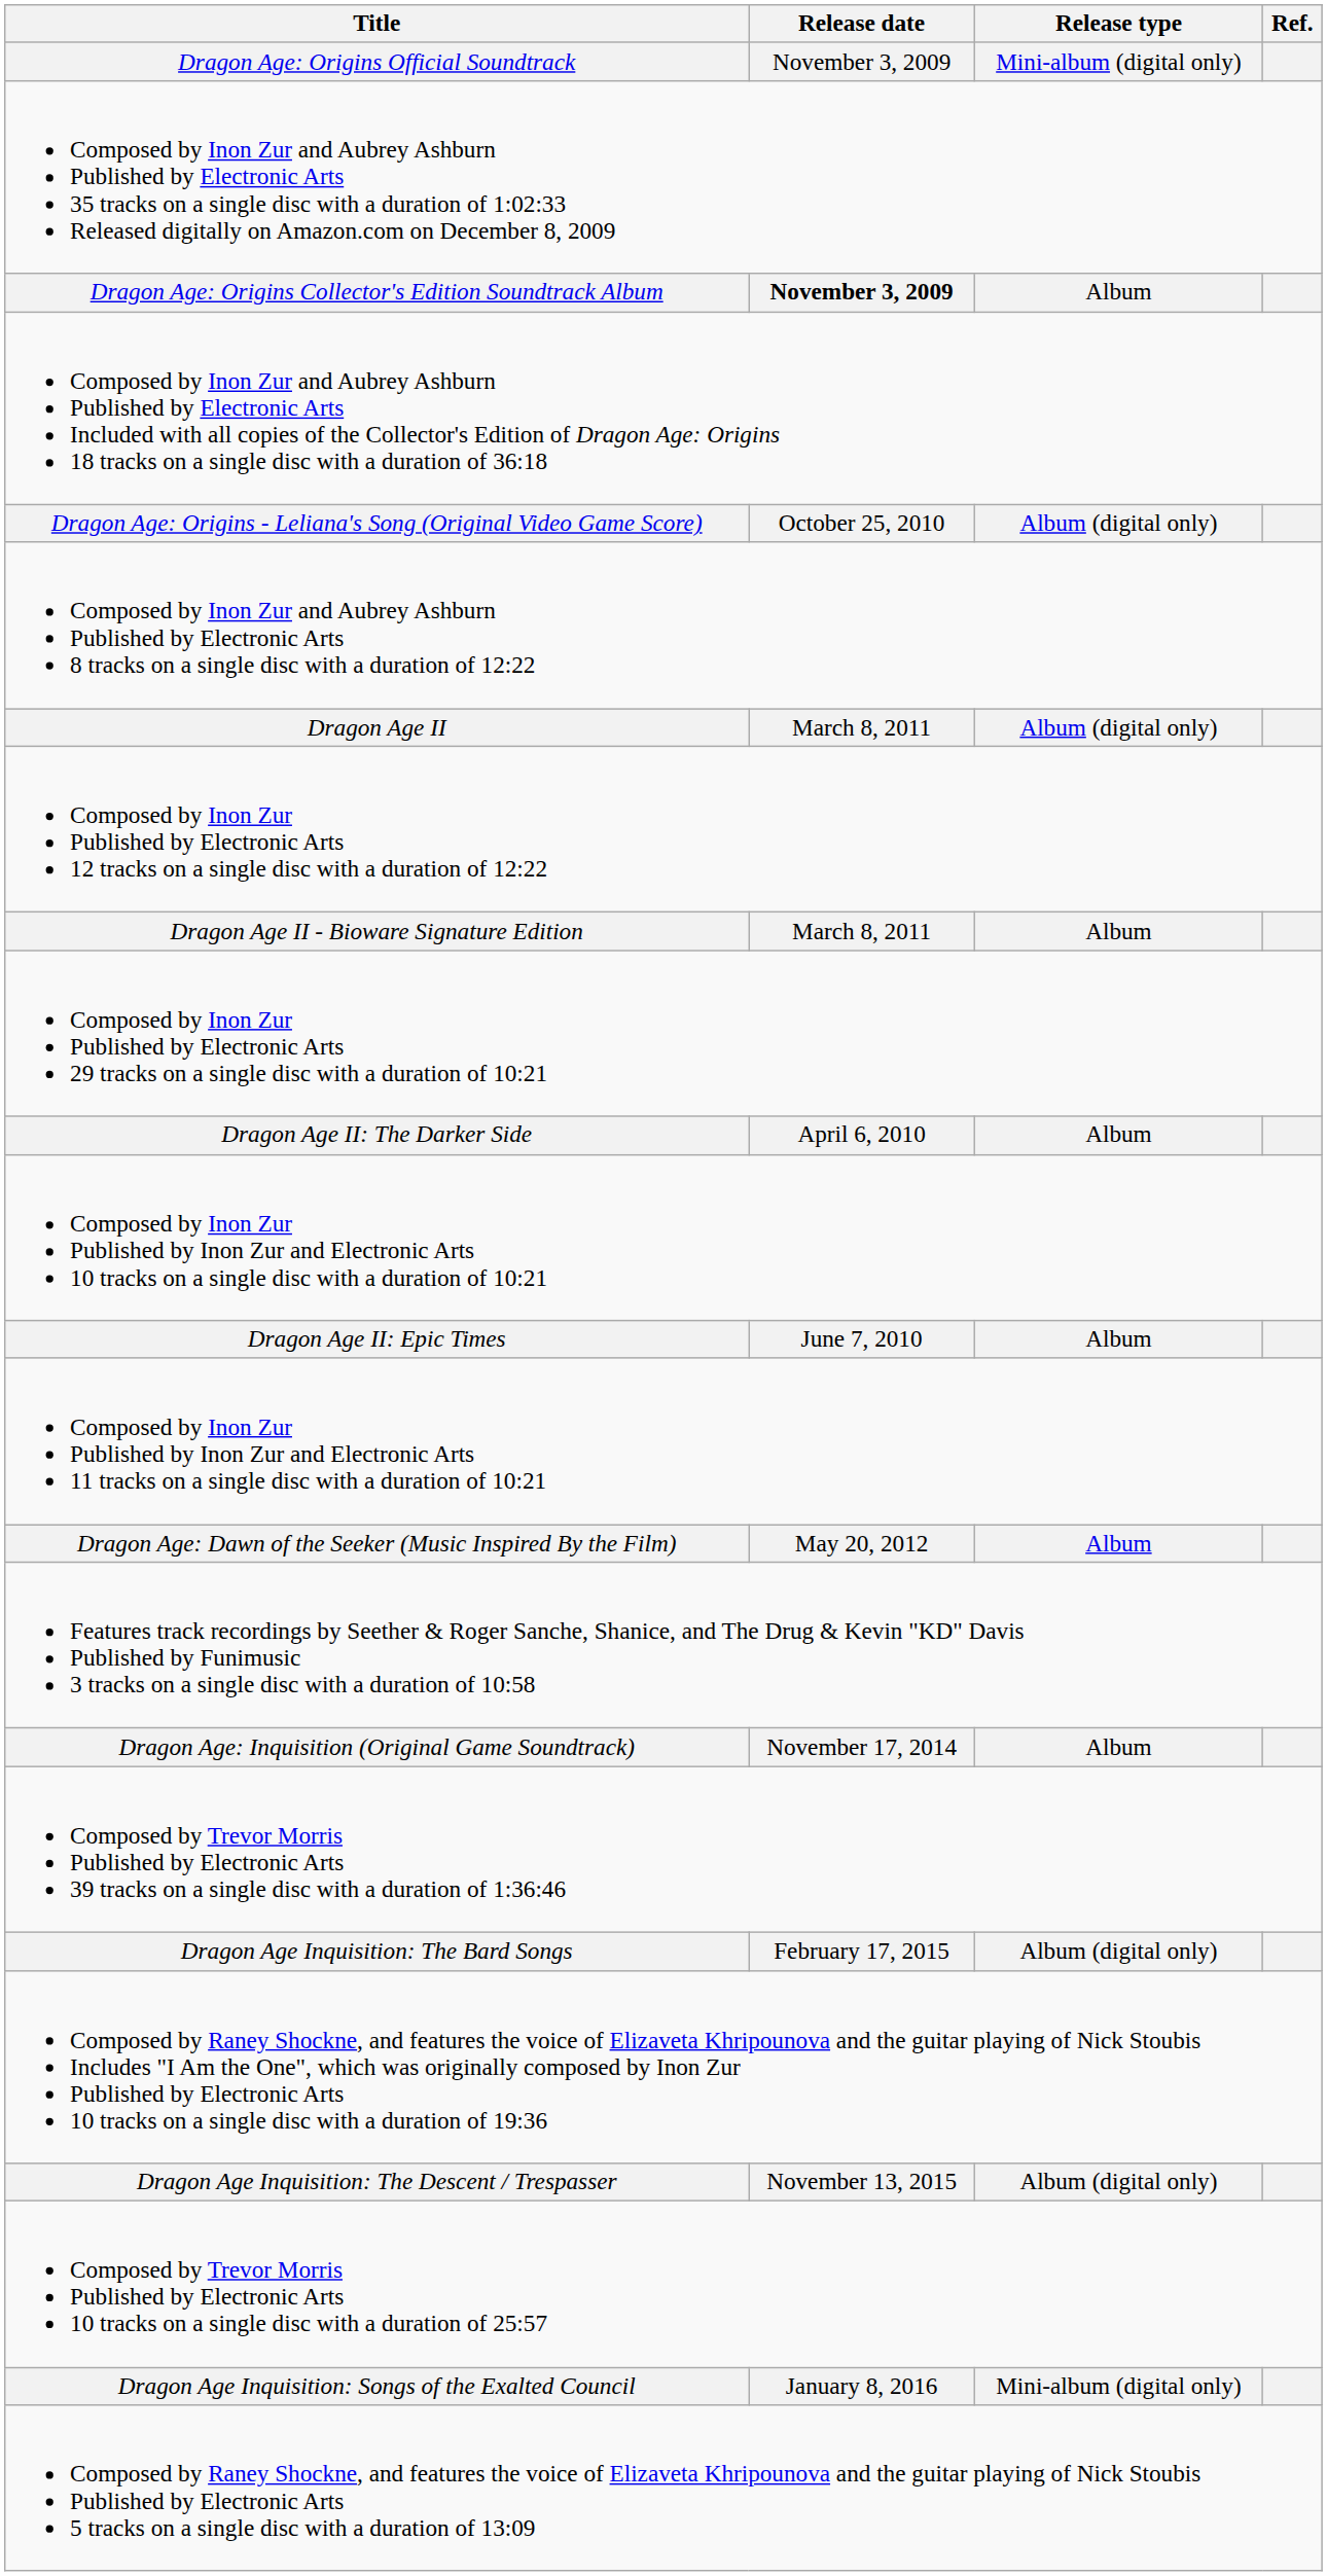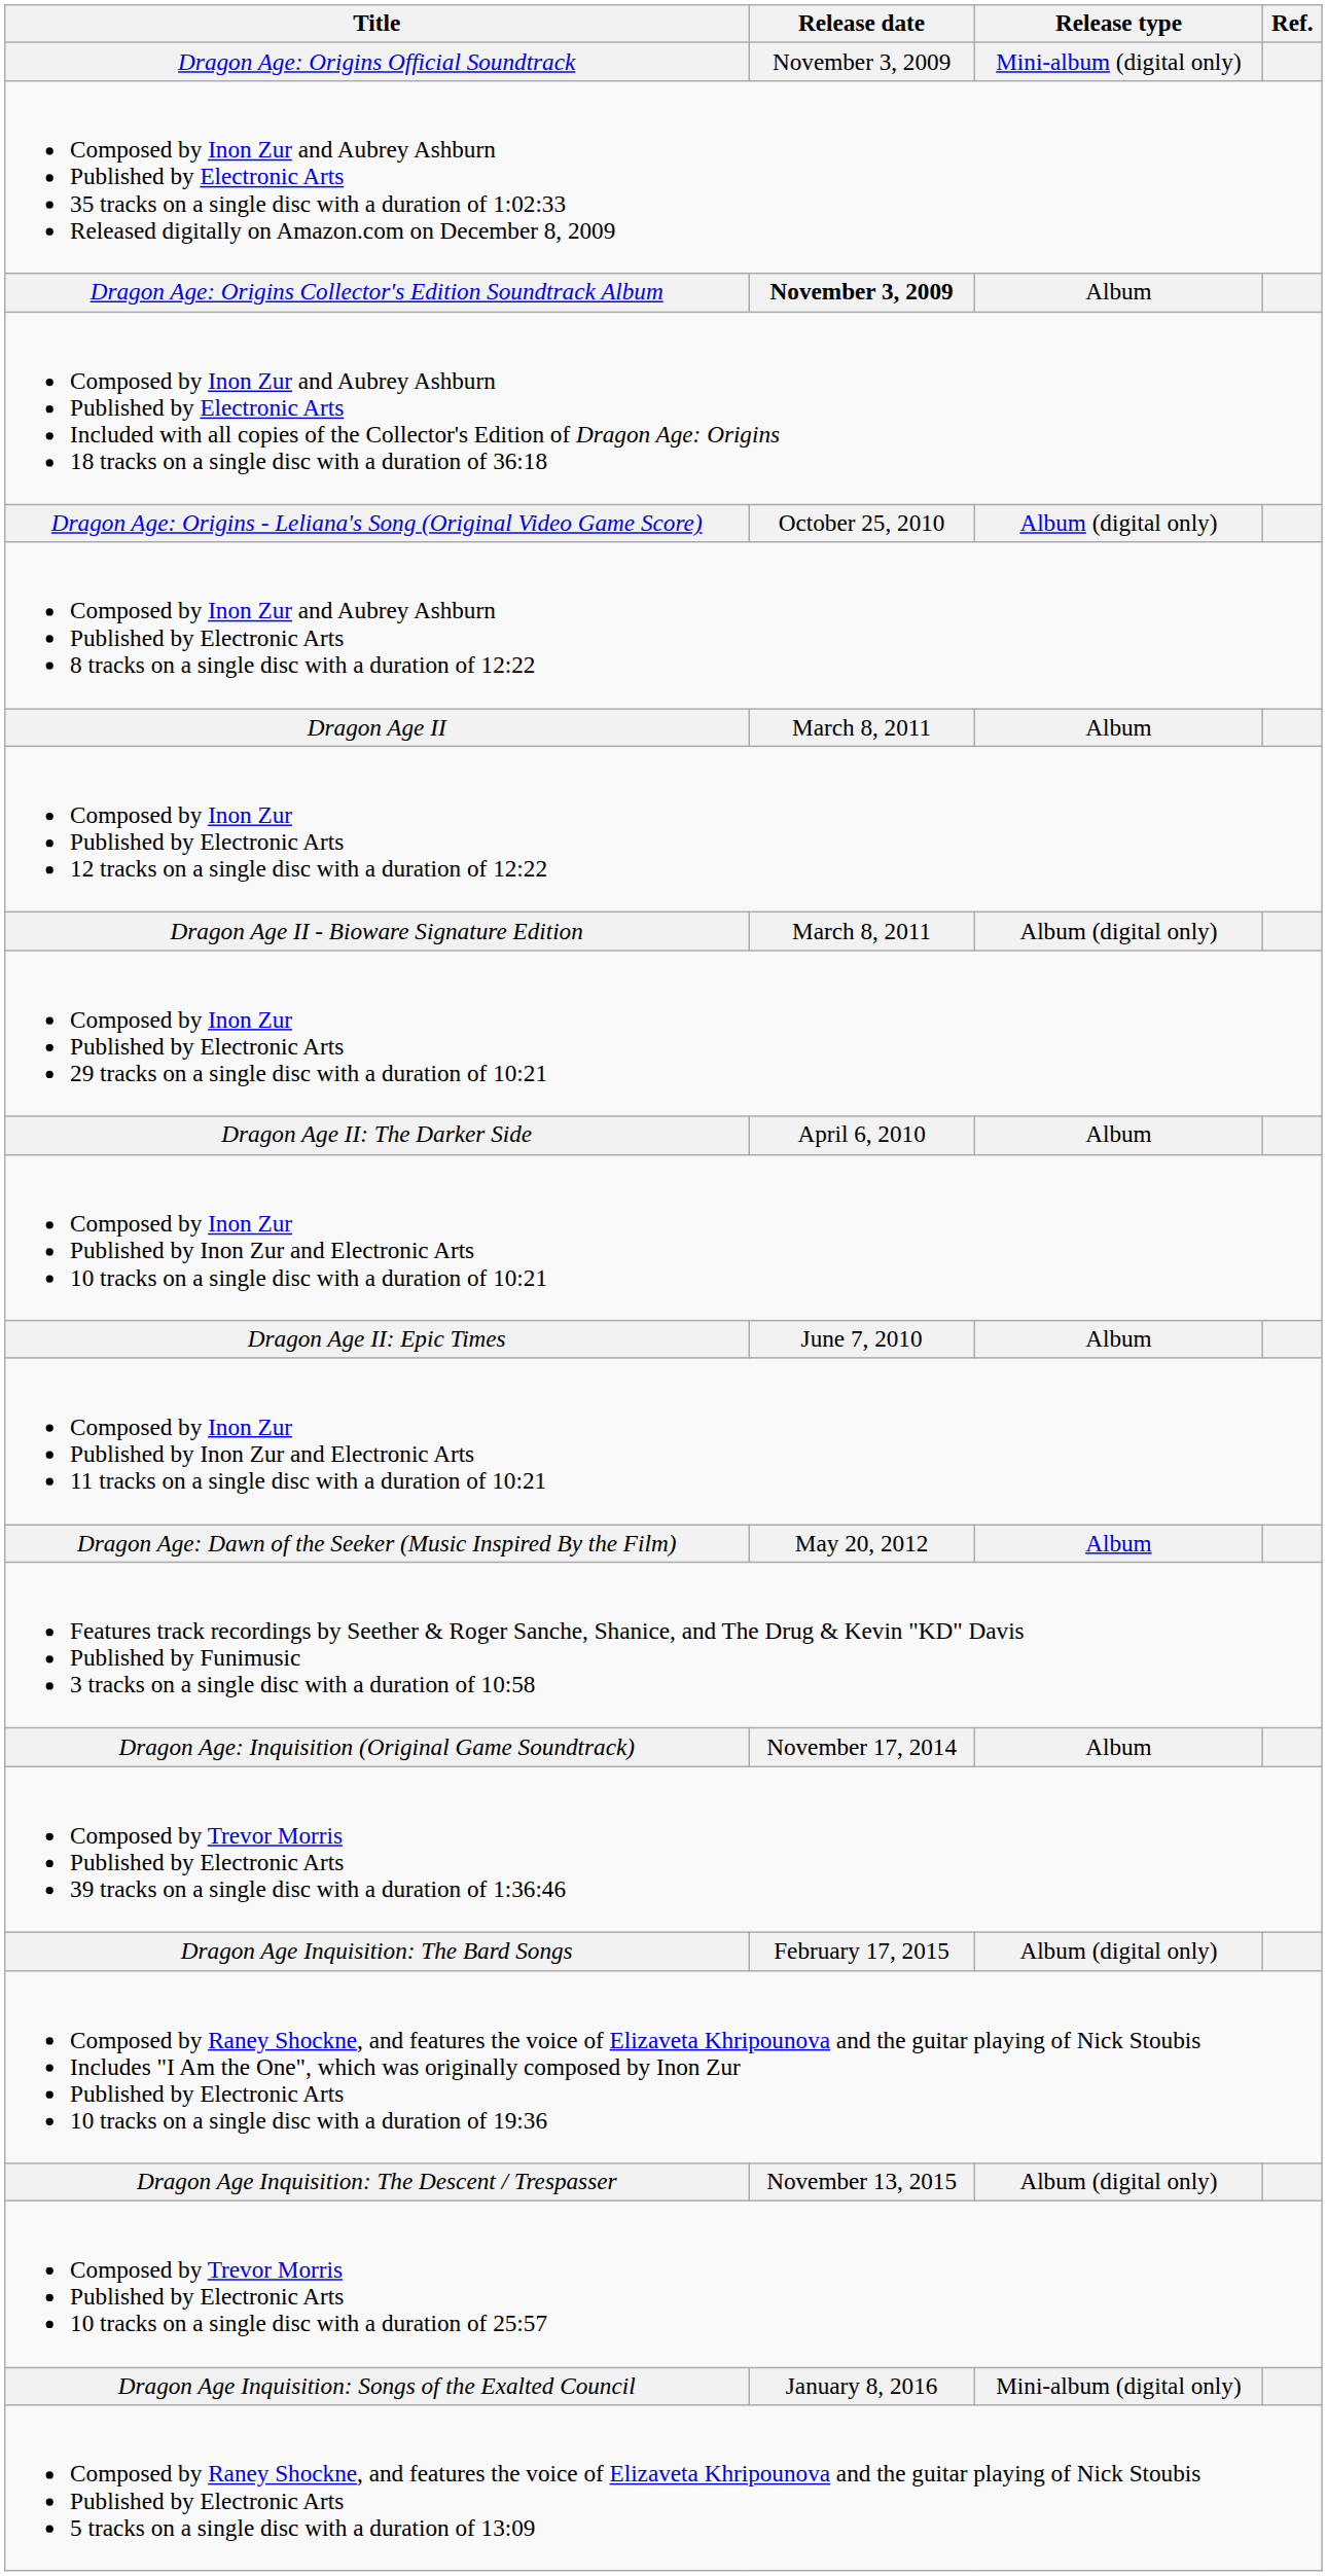Dragon Age II | Release type: Album (digital only) -> Album
Dragon Age II - Bioware Signature Edition | Release type: Album -> Album (digital only)
